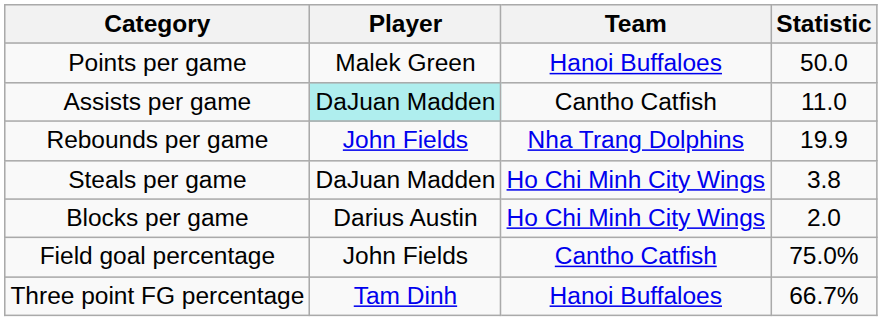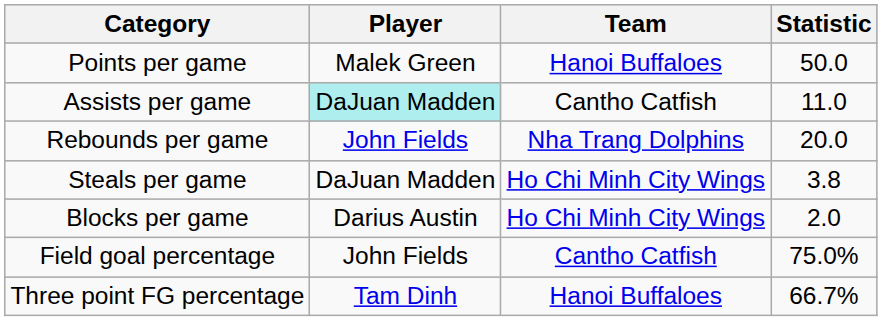Rebounds per game | Statistic: 19.9 -> 20.0
